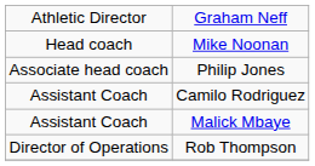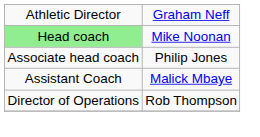Mike Noonan | column 1: no background -> lightgreen background
- row: Assistant Coach | Camilo Rodriguez
